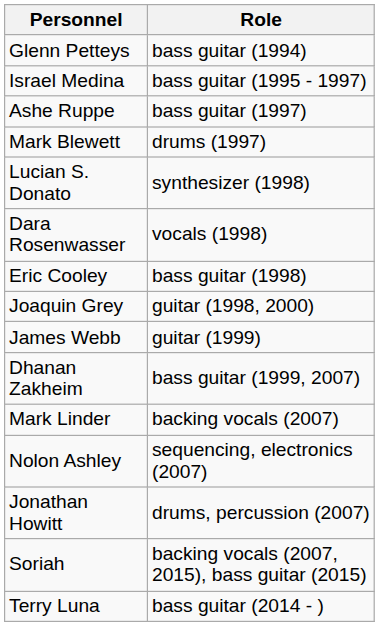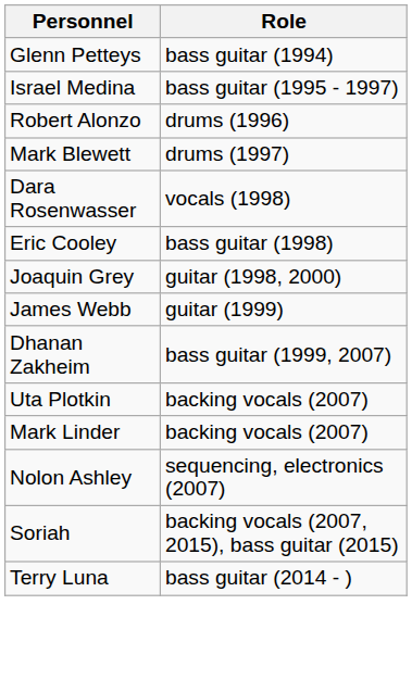+ row: Robert Alonzo | drums (1996)
- row: Ashe Ruppe | bass guitar (1997)
- row: Lucian S. Donato | synthesizer (1998)
+ row: Uta Plotkin | backing vocals (2007)
- row: Jonathan Howitt | drums, percussion (2007)
